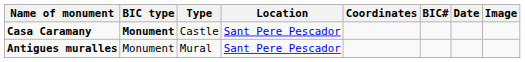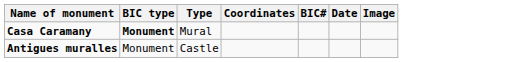- column: Location | Sant Pere Pescador | Sant Pere Pescador
Casa Caramany | Type: Castle -> Mural
Antigues muralles | Type: Mural -> Castle
